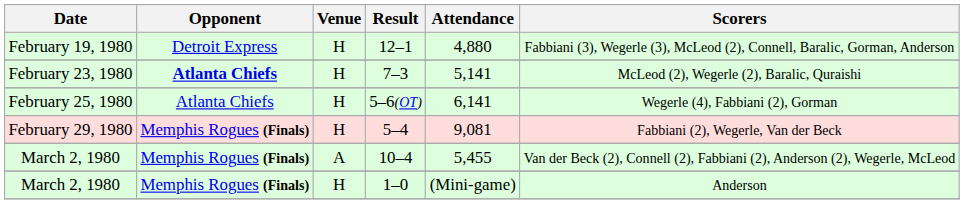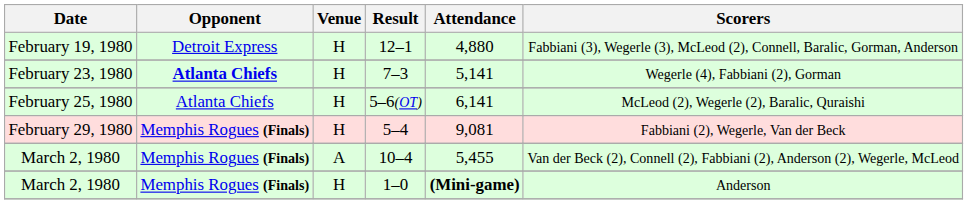7–3 | Scorers: McLeod (2), Wegerle (2), Baralic, Quraishi -> Wegerle (4), Fabbiani (2), Gorman
5–6(OT) | Scorers: Wegerle (4), Fabbiani (2), Gorman -> McLeod (2), Wegerle (2), Baralic, Quraishi
1–0 | Attendance: normal -> bold
